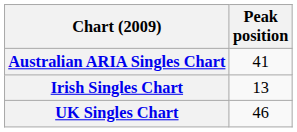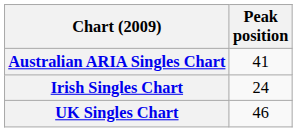Irish Singles Chart | Peak position: 13 -> 24
